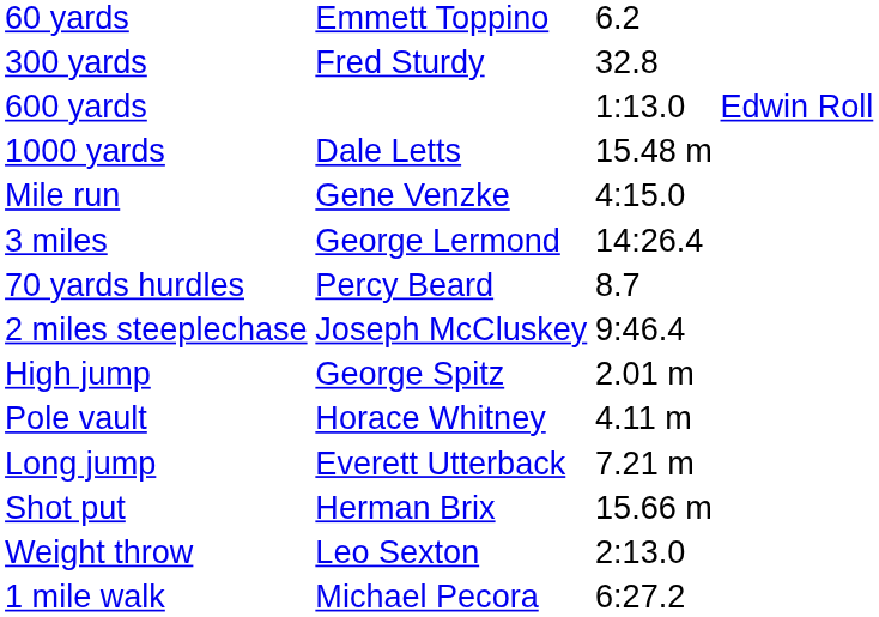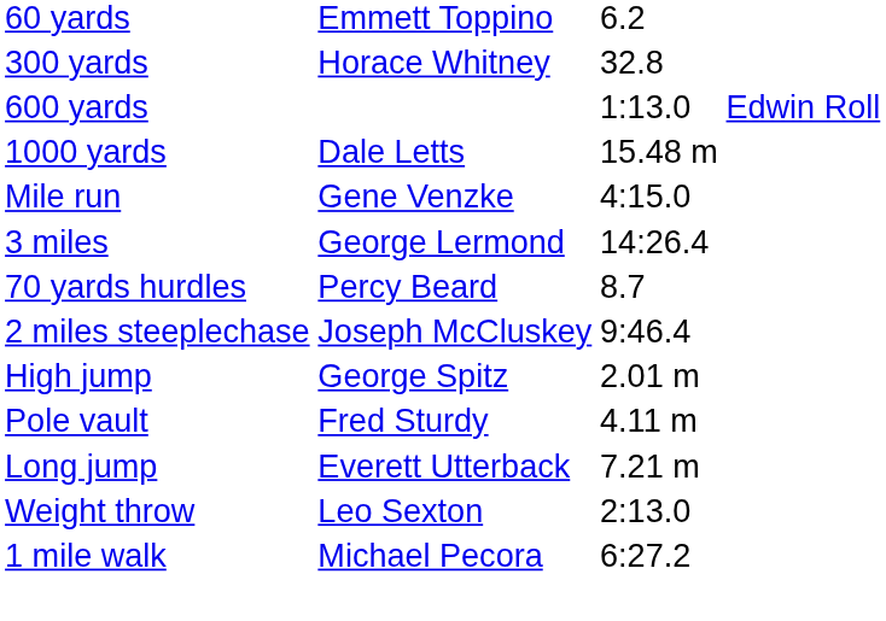300 yards | column 2: Fred Sturdy -> Horace Whitney
Pole vault | column 2: Horace Whitney -> Fred Sturdy
- row: Shot put | Herman Brix | 15.66 m
